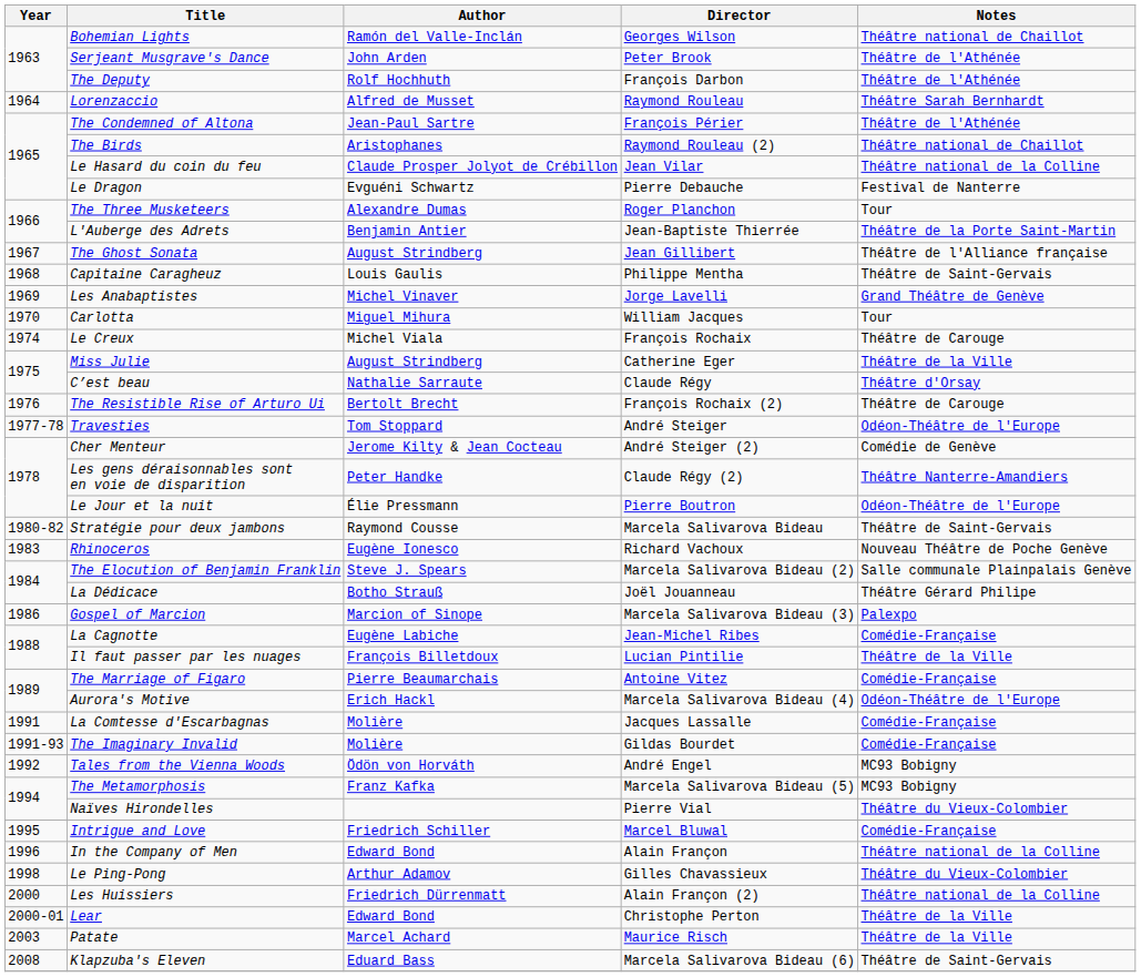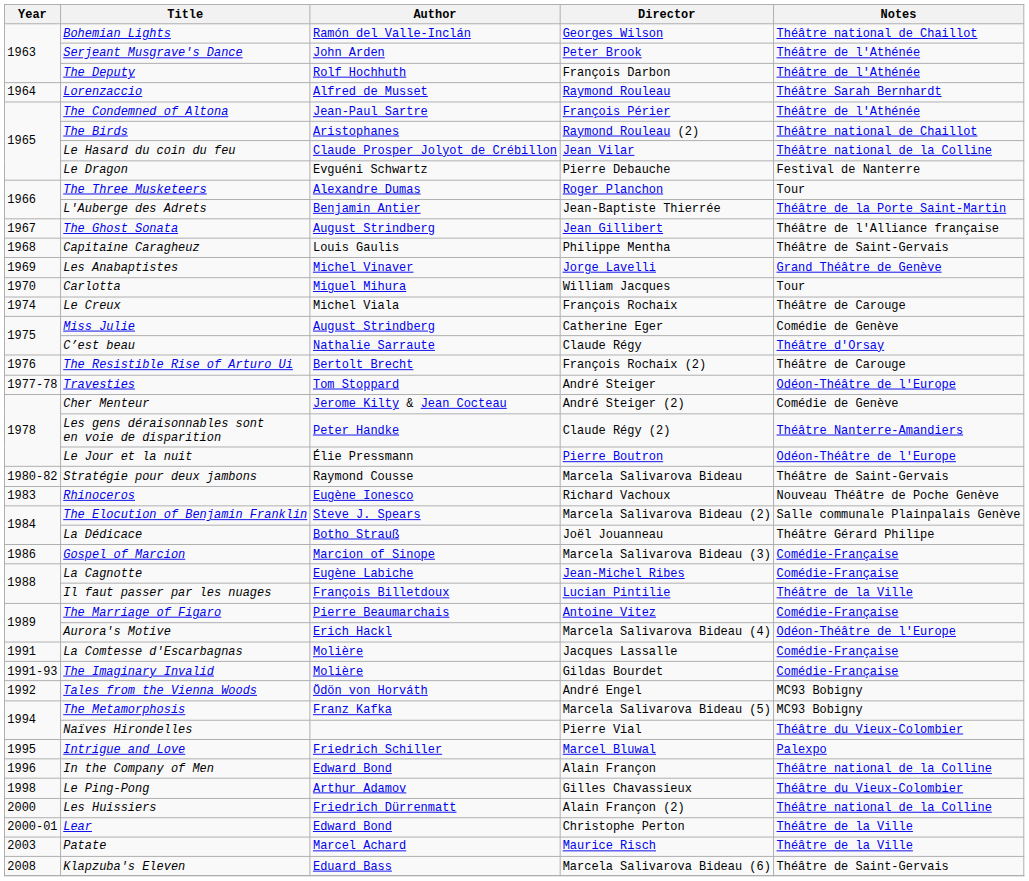Miss Julie | Notes: Théâtre de la Ville -> Comédie de Genève
Gospel of Marcion | Notes: Palexpo -> Comédie-Française
Intrigue and Love | Notes: Comédie-Française -> Palexpo
